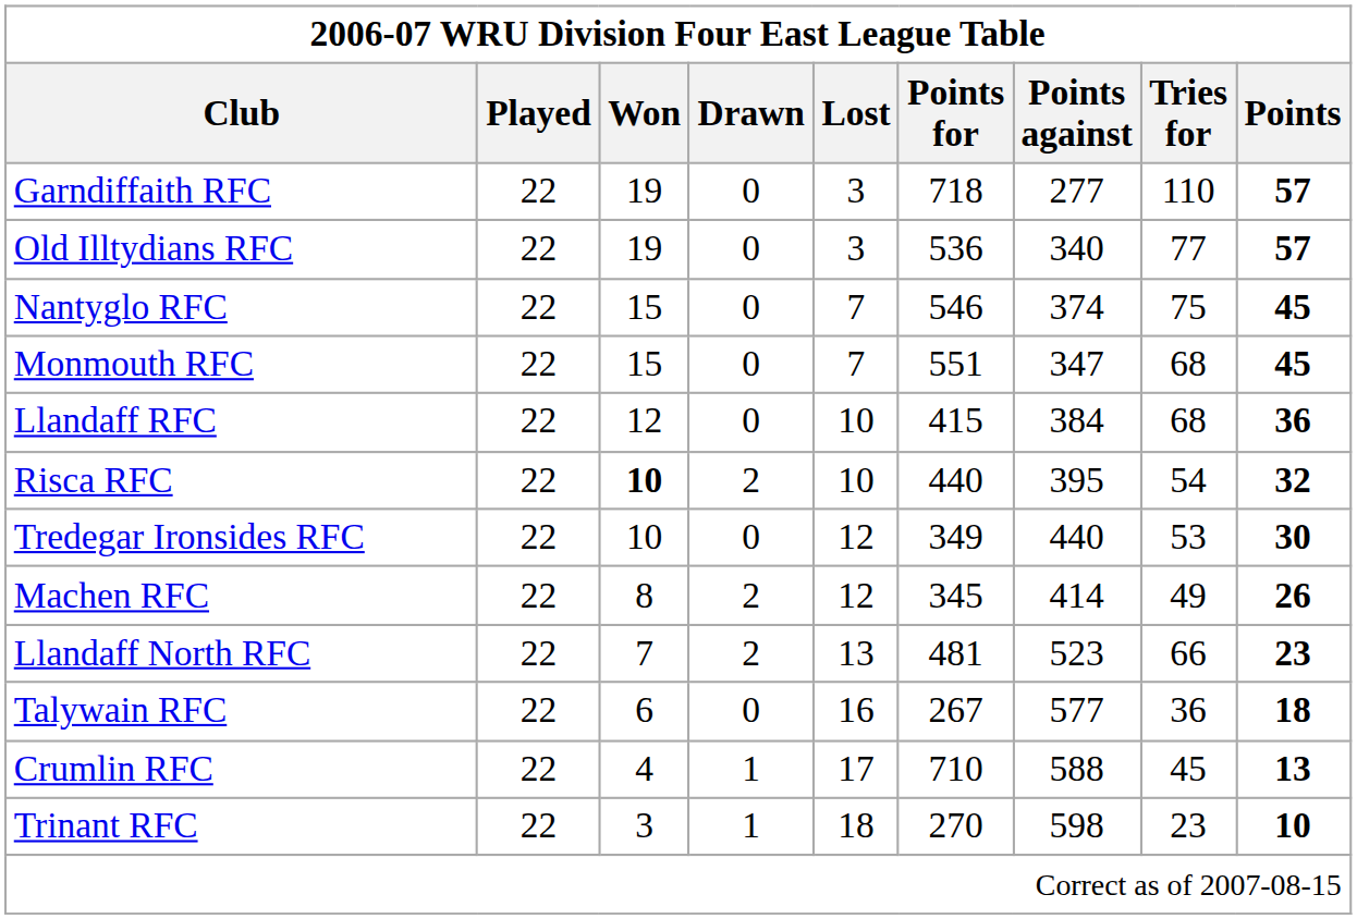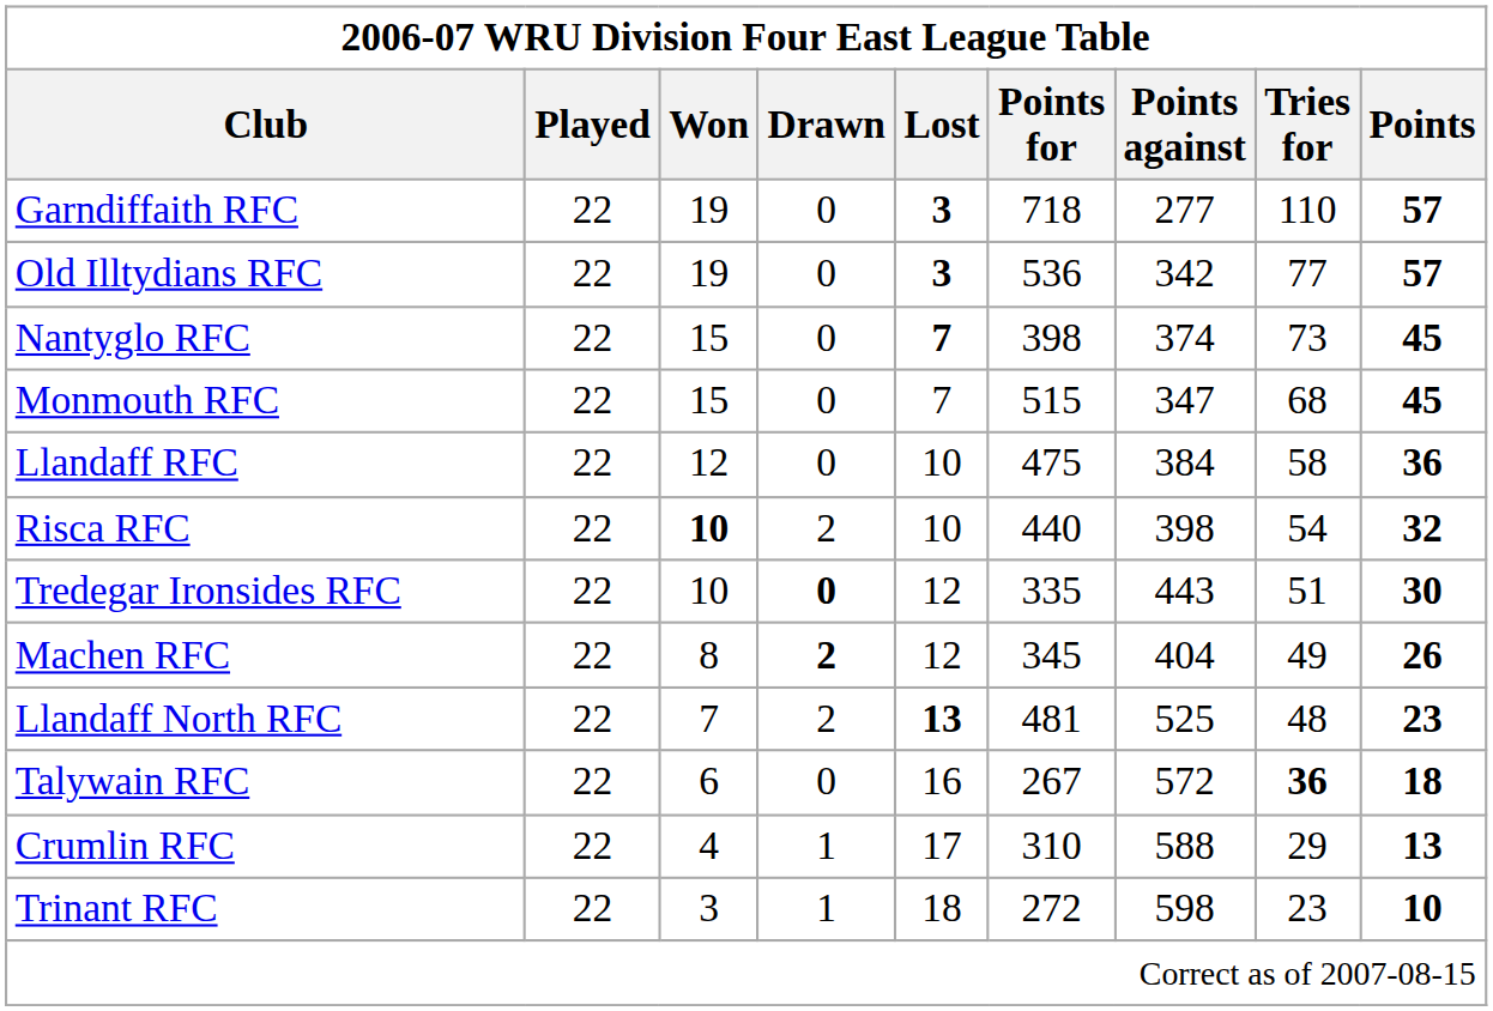Garndiffaith RFC | Lost: normal -> bold
Old Illtydians RFC | Lost: normal -> bold
Old Illtydians RFC | Points against: 340 -> 342
Nantyglo RFC | Lost: normal -> bold
Nantyglo RFC | Points for: 546 -> 398
Nantyglo RFC | Tries for: 75 -> 73
Monmouth RFC | Points for: 551 -> 515
Llandaff RFC | Points for: 415 -> 475
Llandaff RFC | Tries for: 68 -> 58
Risca RFC | Points against: 395 -> 398
Tredegar Ironsides RFC | Drawn: normal -> bold
Tredegar Ironsides RFC | Points for: 349 -> 335
Tredegar Ironsides RFC | Points against: 440 -> 443
Tredegar Ironsides RFC | Tries for: 53 -> 51
Machen RFC | Drawn: normal -> bold
Machen RFC | Points against: 414 -> 404
Llandaff North RFC | Lost: normal -> bold
Llandaff North RFC | Points against: 523 -> 525
Llandaff North RFC | Tries for: 66 -> 48
Talywain RFC | Points against: 577 -> 572
Talywain RFC | Tries for: normal -> bold
Crumlin RFC | Points for: 710 -> 310
Crumlin RFC | Tries for: 45 -> 29
Trinant RFC | Points for: 270 -> 272
